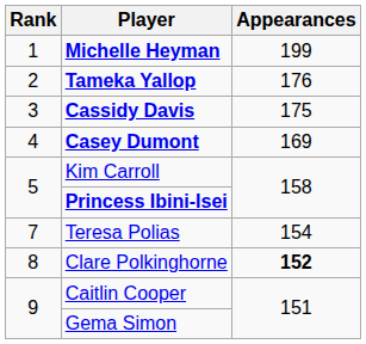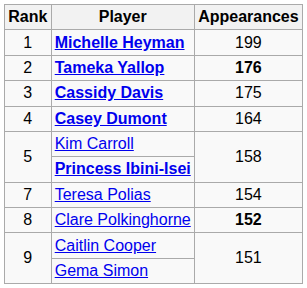Tameka Yallop | Appearances: normal -> bold
Casey Dumont | Appearances: 169 -> 164
